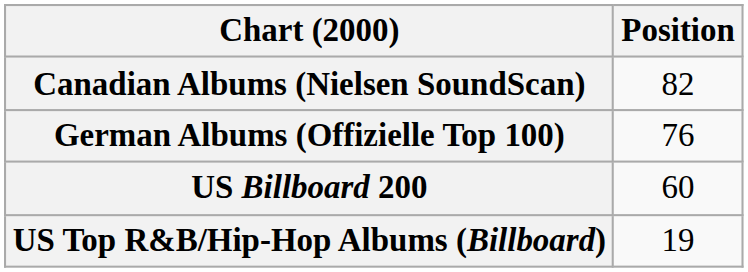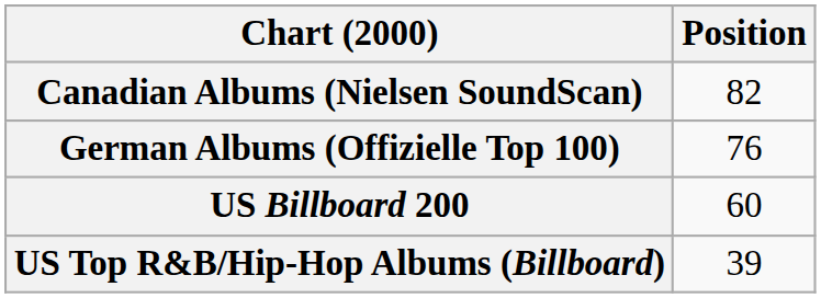US Top R&B/Hip-Hop Albums (Billboard) | Position: 19 -> 39
